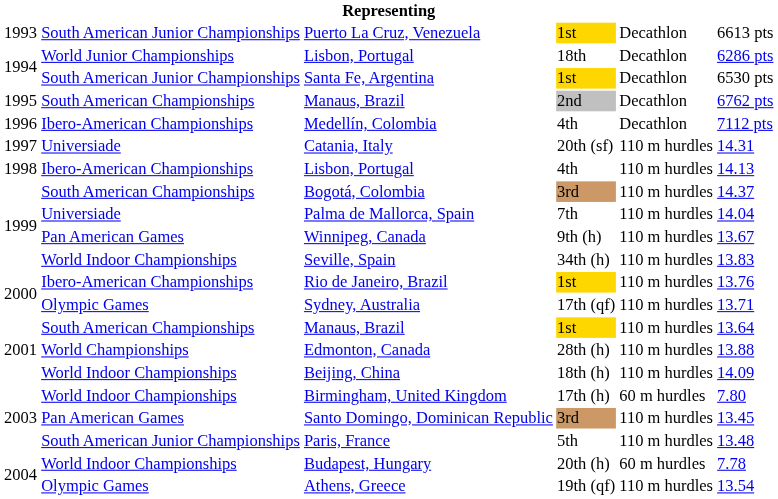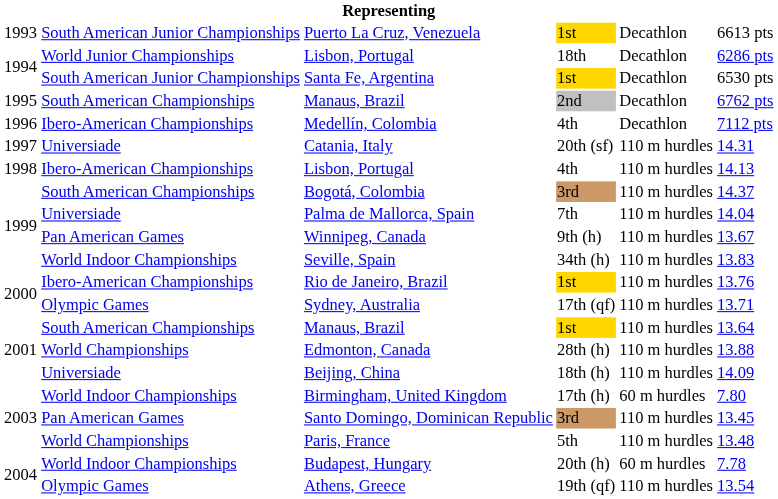Beijing, China | column 2: World Indoor Championships -> Universiade
Paris, France | column 2: South American Junior Championships -> World Championships
